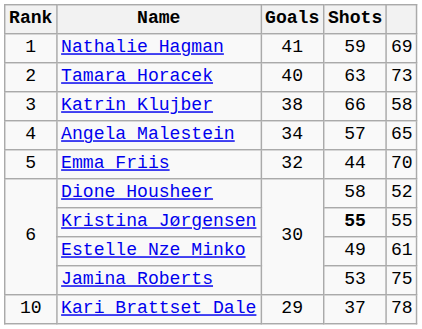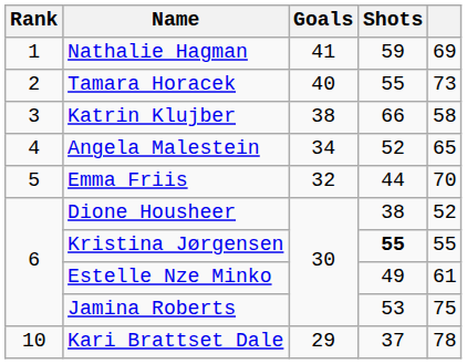Tamara Horacek | Shots: 63 -> 55
Angela Malestein | Shots: 57 -> 52
Dione Housheer | Shots: 58 -> 38
